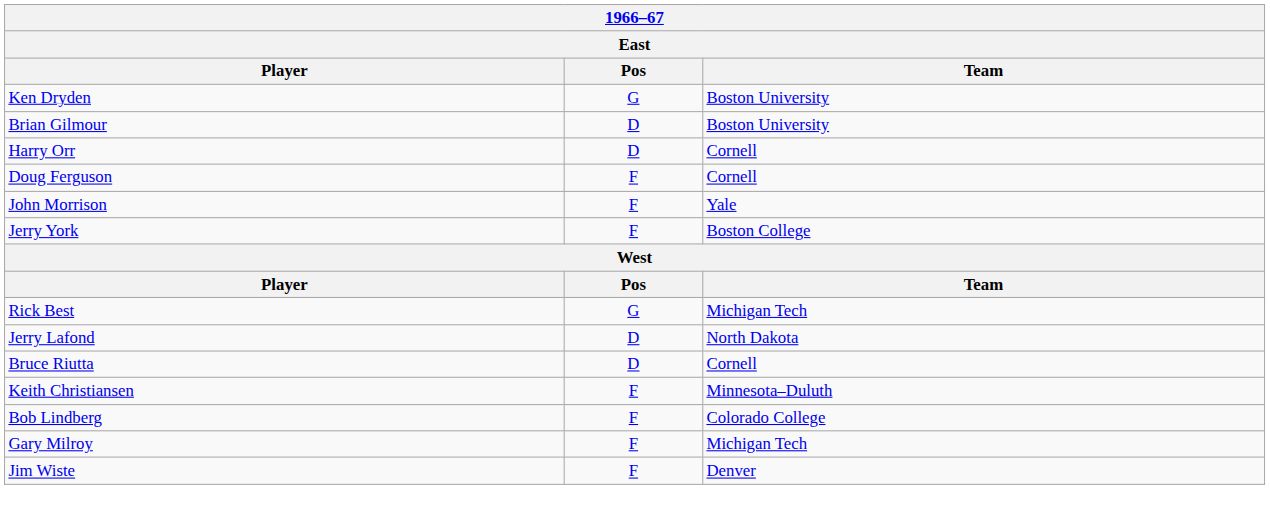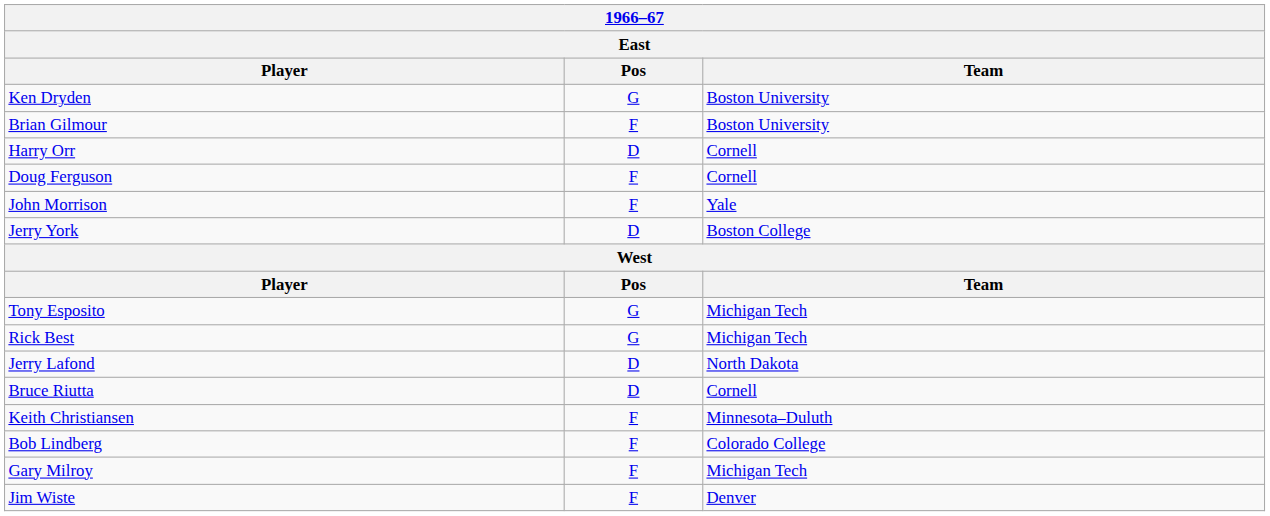Brian Gilmour | Pos: D -> F
Jerry York | Pos: F -> D
+ row: Tony Esposito | G | Michigan Tech
